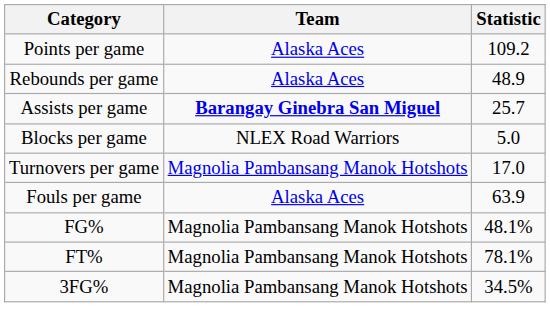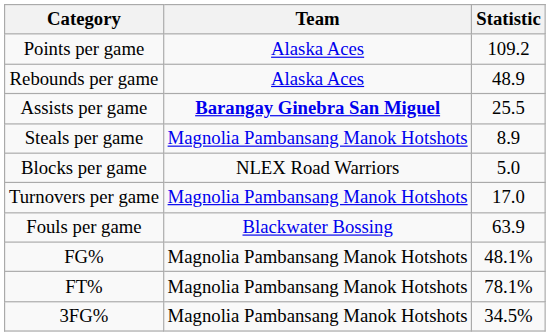Assists per game | Statistic: 25.7 -> 25.5
+ row: Steals per game | Magnolia Pambansang Manok Hotshots | 8.9
Fouls per game | Team: Alaska Aces -> Blackwater Bossing
